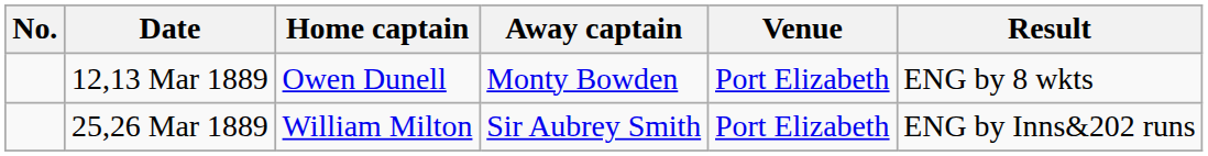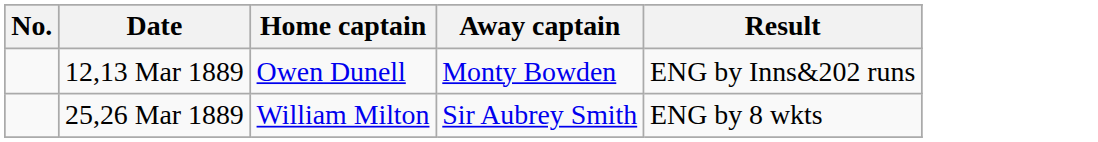- column: Venue | Port Elizabeth | Port Elizabeth
12,13 Mar 1889 | Result: ENG by 8 wkts -> ENG by Inns&202 runs
25,26 Mar 1889 | Result: ENG by Inns&202 runs -> ENG by 8 wkts
